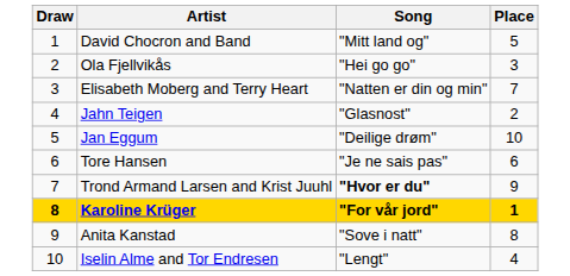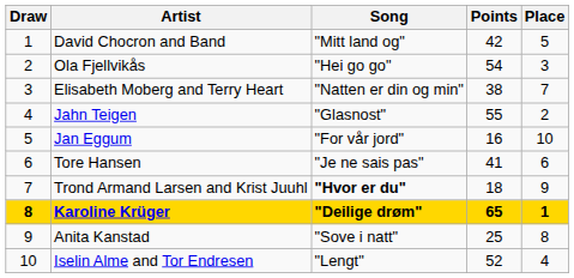+ column: Points | 42 | 54 | 38 | 55 | 16 | 41 | 18 | 65 | 25 | 52
Jan Eggum | Song: "Deilige drøm" -> "For vår jord"
Karoline Krüger | Song: "For vår jord" -> "Deilige drøm"
